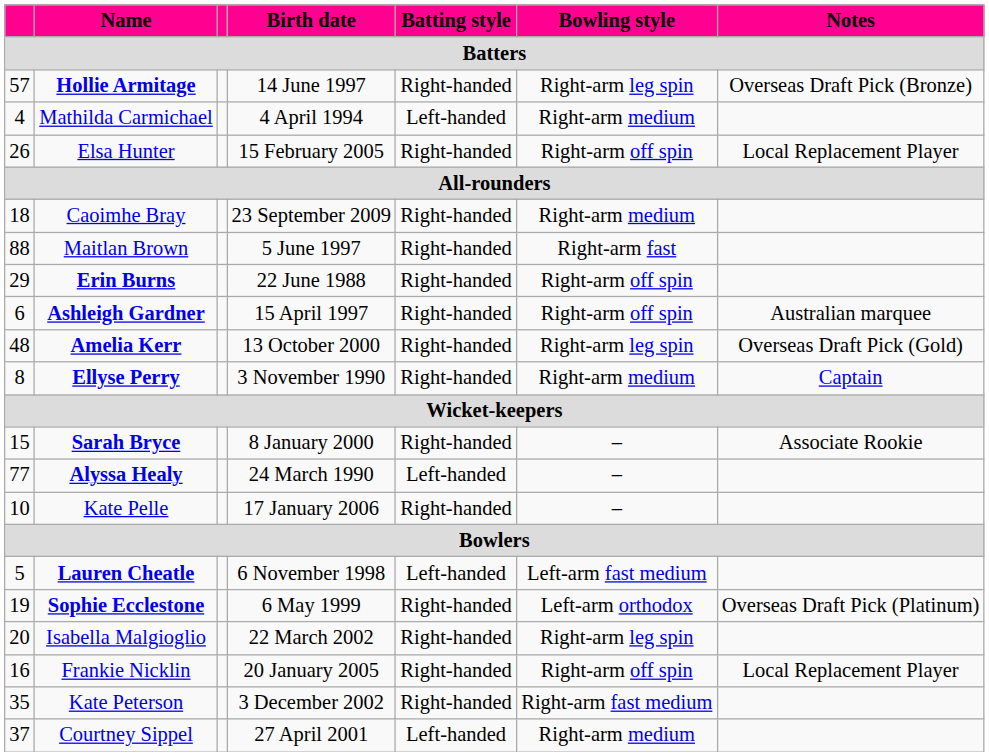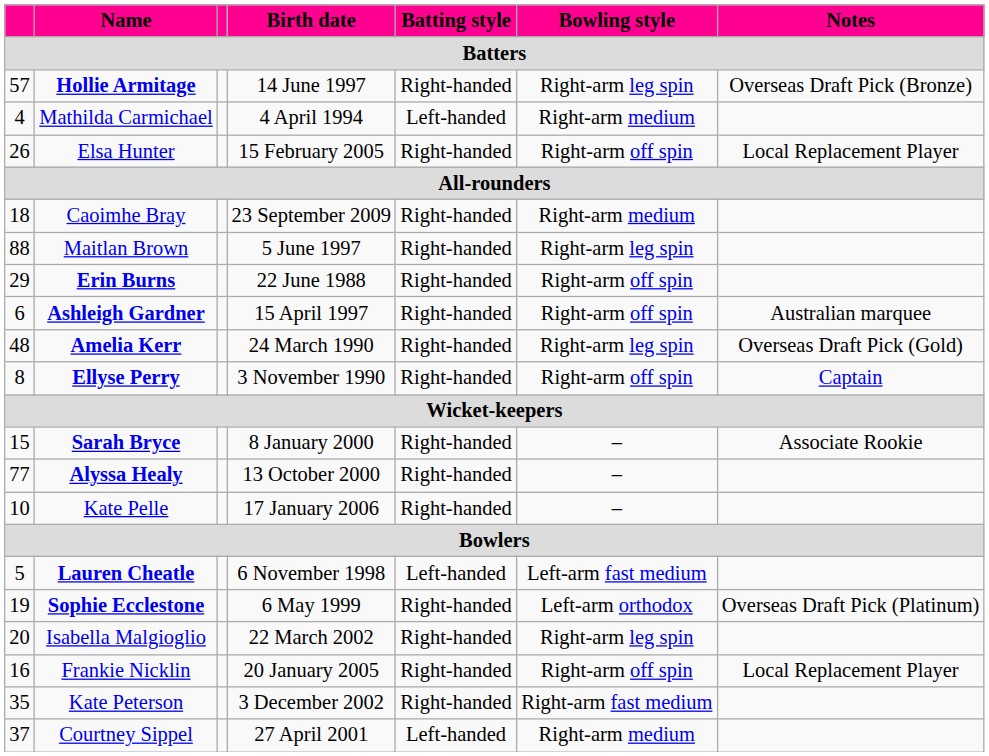Maitlan Brown | Bowling style: Right-arm fast -> Right-arm leg spin
Amelia Kerr | Birth date: 13 October 2000 -> 24 March 1990
Ellyse Perry | Bowling style: Right-arm medium -> Right-arm off spin
Alyssa Healy | Birth date: 24 March 1990 -> 13 October 2000
Alyssa Healy | Batting style: Left-handed -> Right-handed
